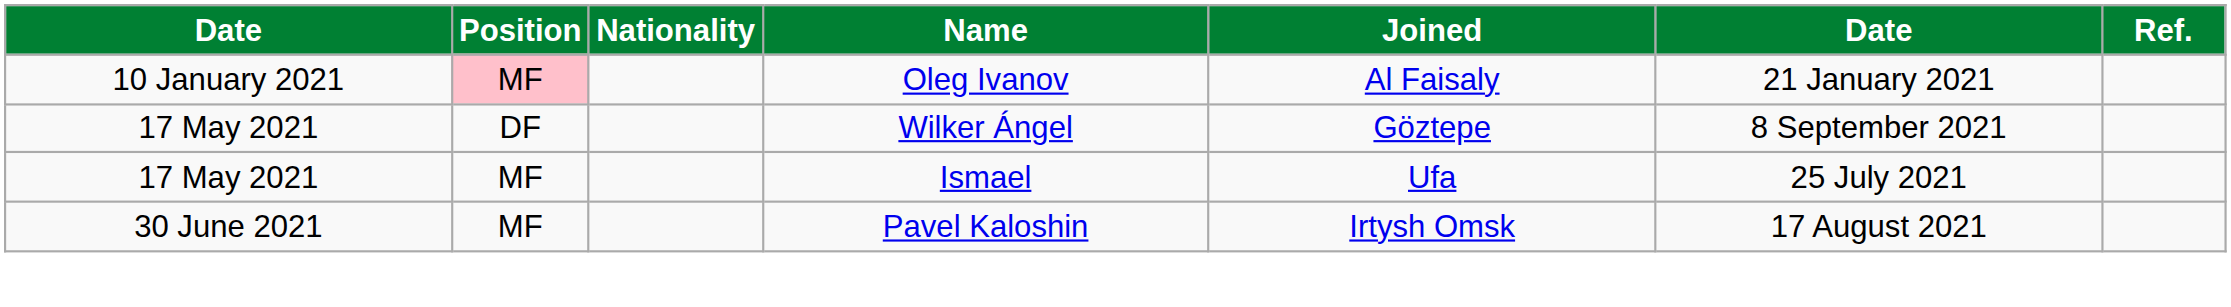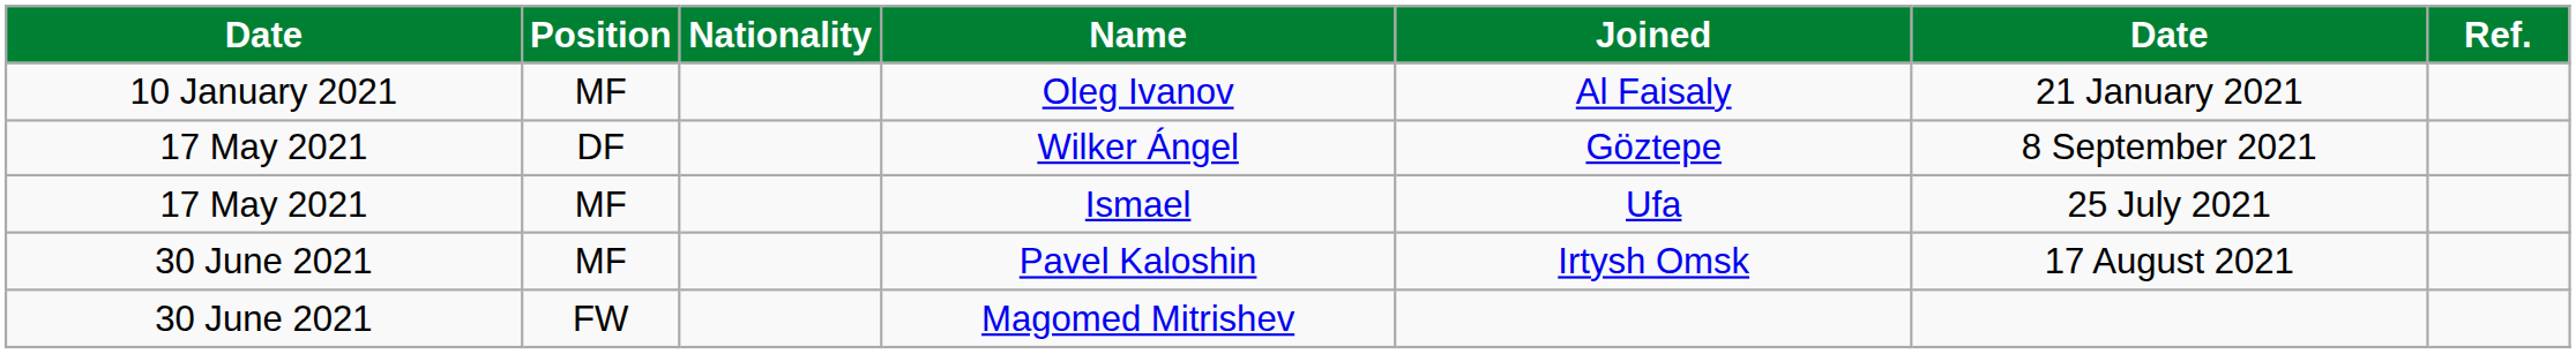Oleg Ivanov | Position: pink background -> no background
+ row: 30 June 2021 | FW | Magomed Mitrishev
